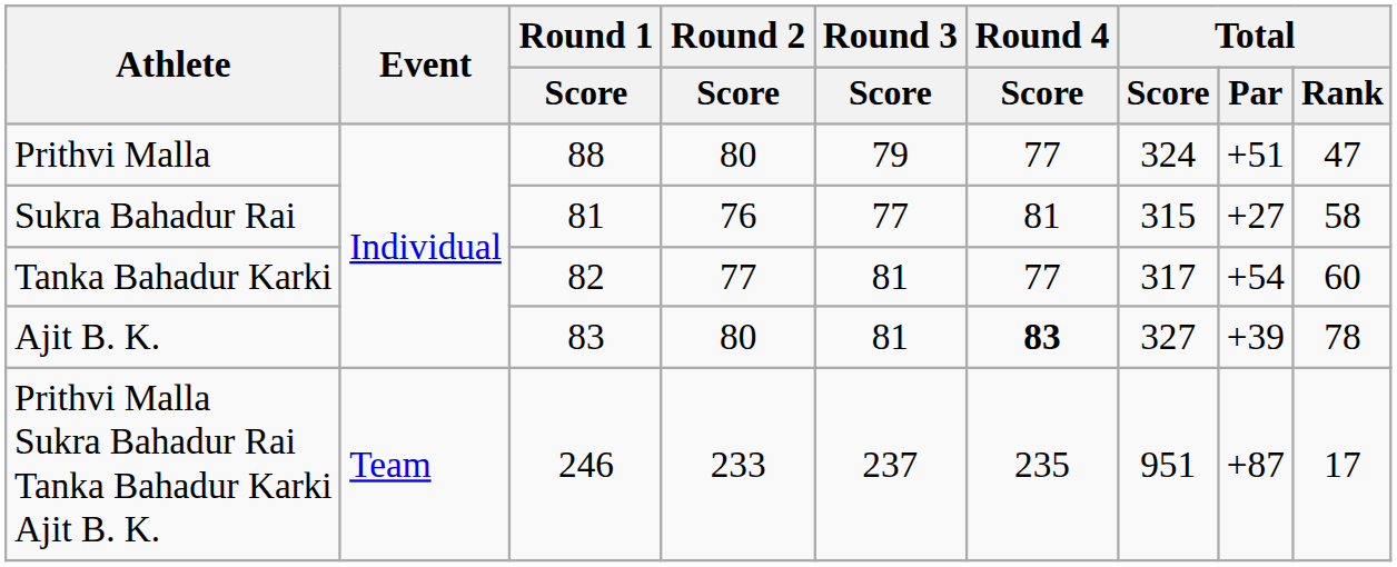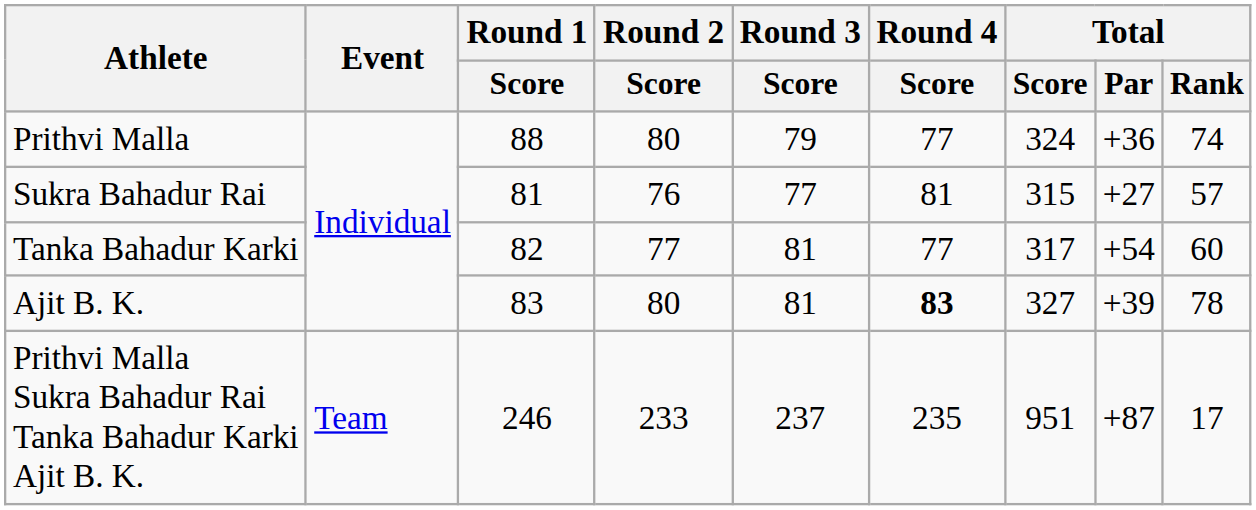Prithvi Malla | Total / Par: +51 -> +36
Prithvi Malla | Total / Rank: 47 -> 74
Sukra Bahadur Rai | Total / Rank: 58 -> 57
